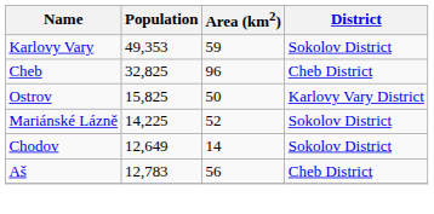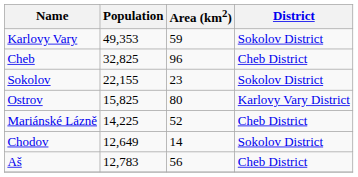+ row: Sokolov | 22,155 | 23 | Sokolov District
Ostrov | Area (km2): 50 -> 80
Mariánské Lázně | District: Sokolov District -> Cheb District
